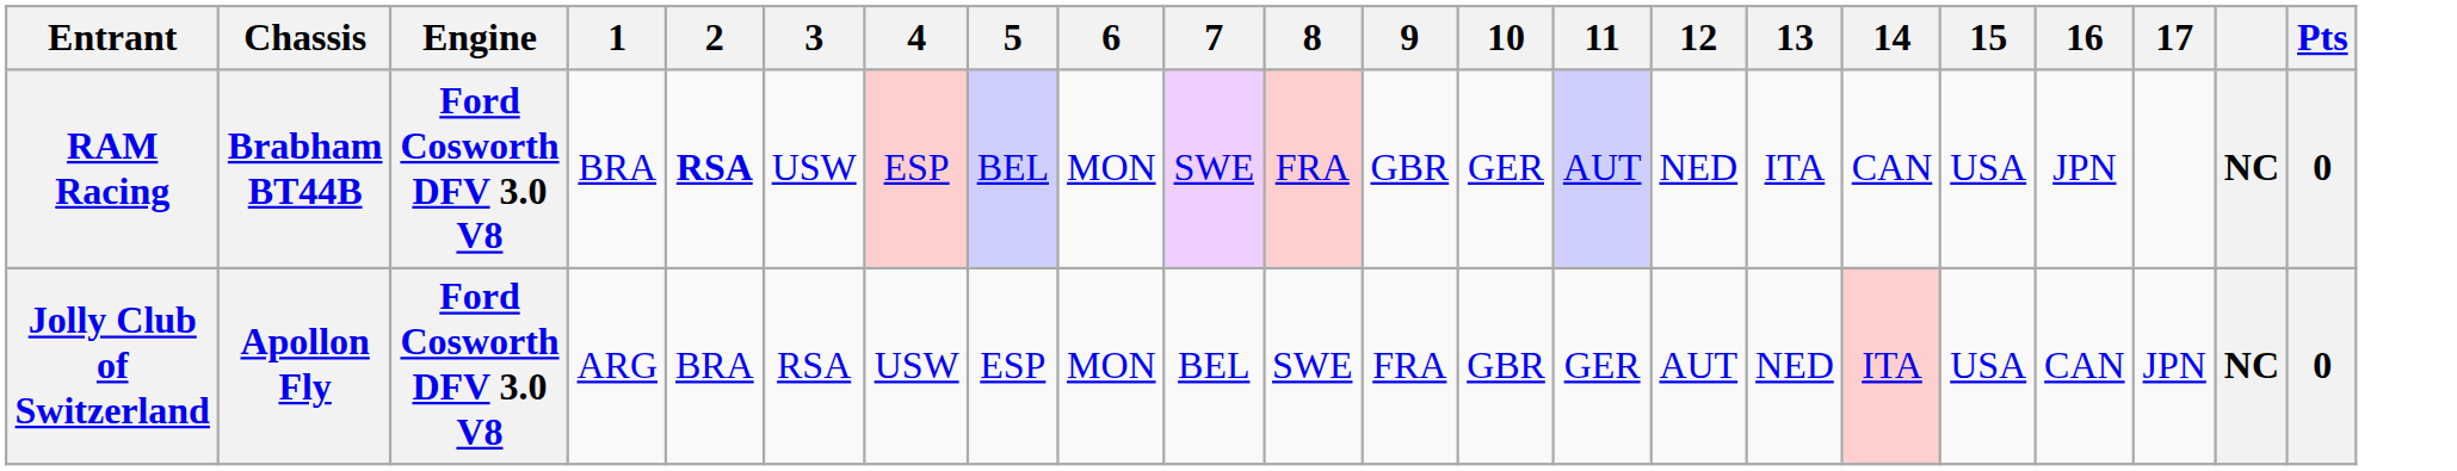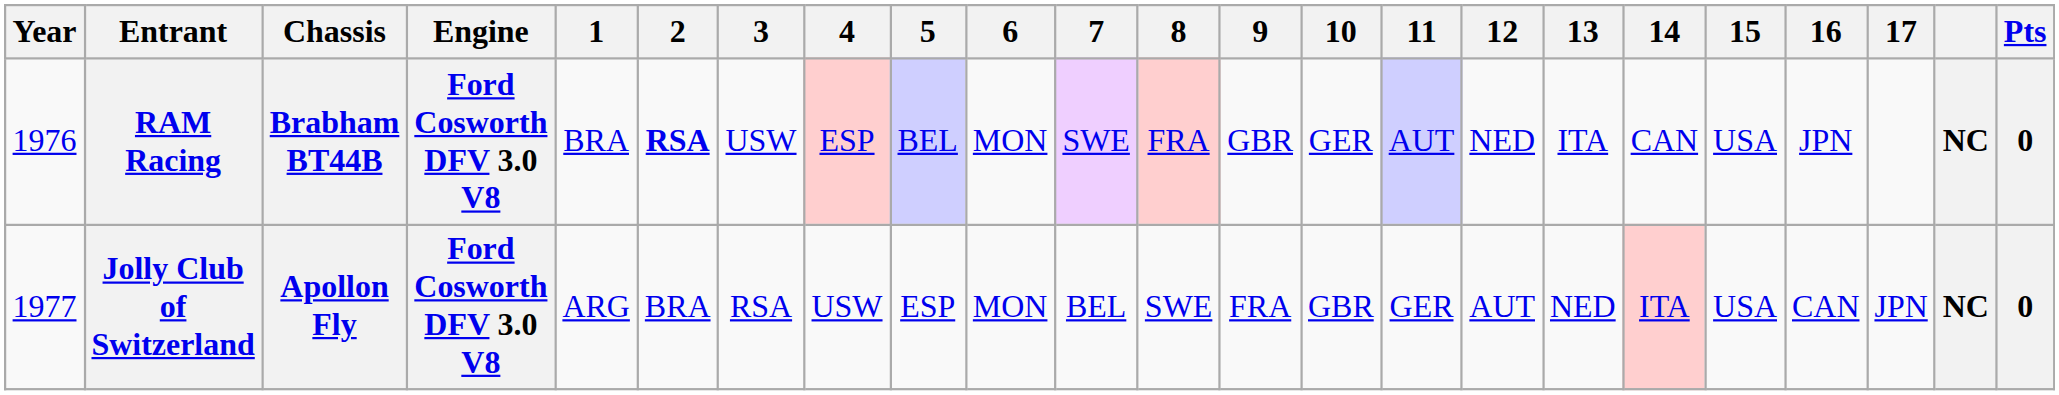+ column: Year | 1976 | 1977
